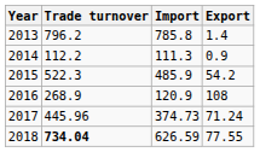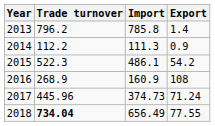2015 | Import: 485.9 -> 486.1
2016 | Import: 120.9 -> 160.9
2018 | Import: 626.59 -> 656.49
